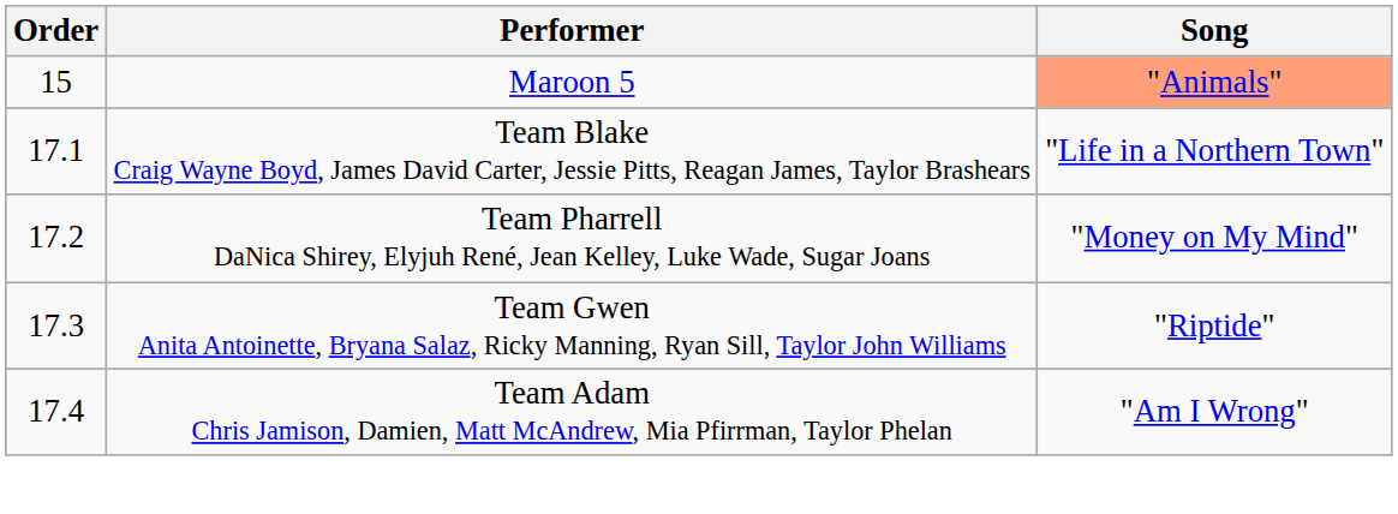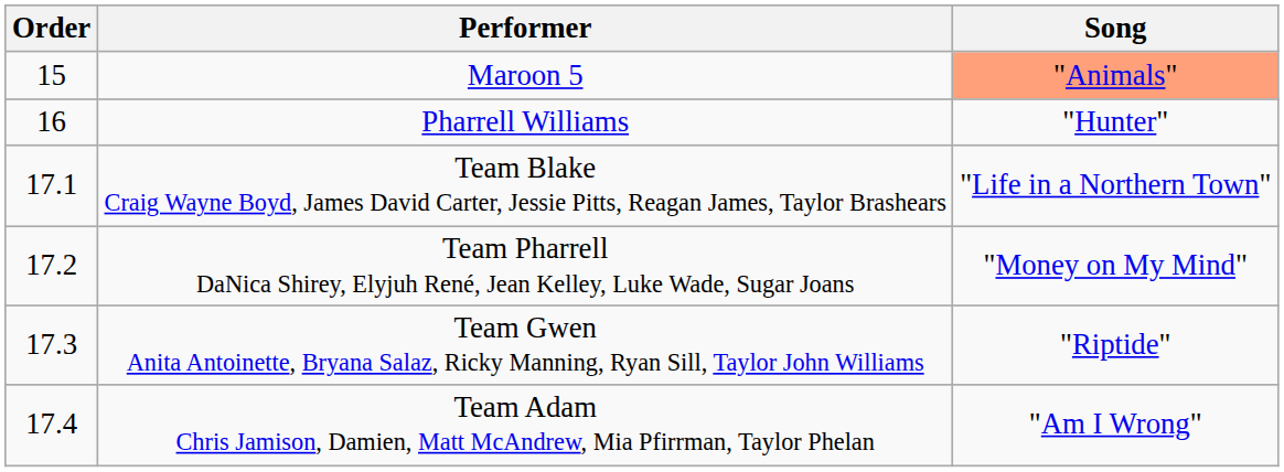+ row: 16 | Pharrell Williams | "Hunter"
